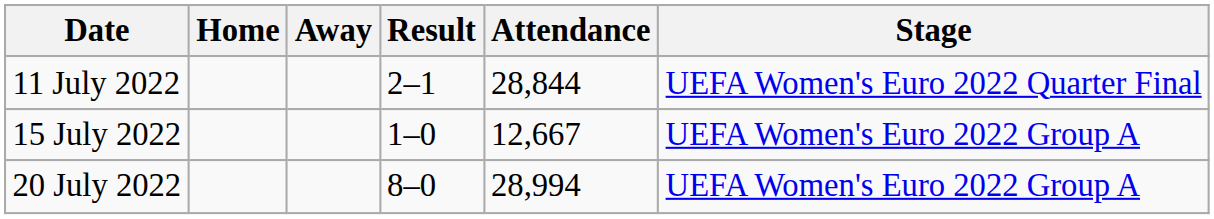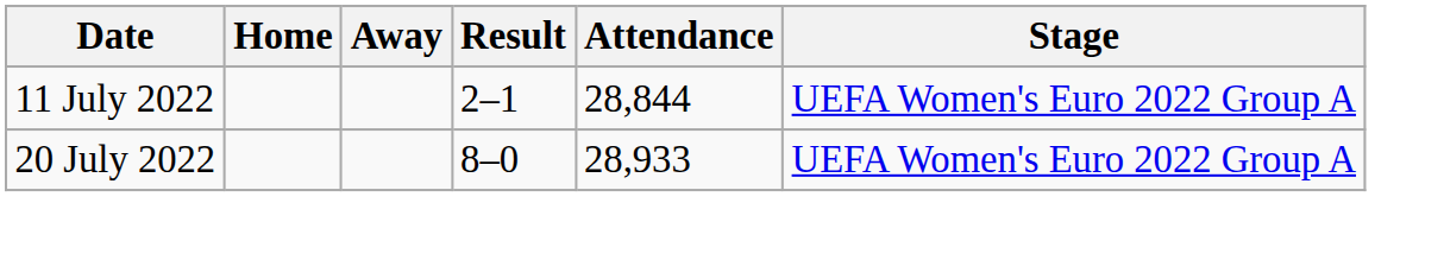11 July 2022 | Stage: UEFA Women's Euro 2022 Quarter Final -> UEFA Women's Euro 2022 Group A
- row: 15 July 2022 | 1–0 | 12,667 | UEFA Women's Euro 2022 Group A
20 July 2022 | Attendance: 28,994 -> 28,933
